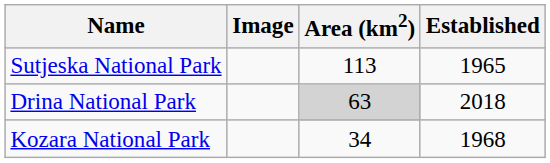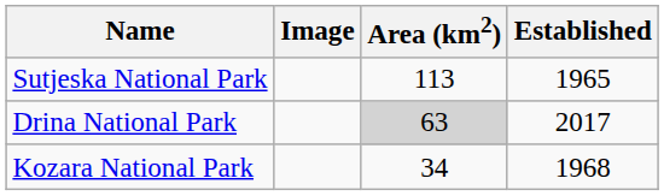Drina National Park | Established: 2018 -> 2017
